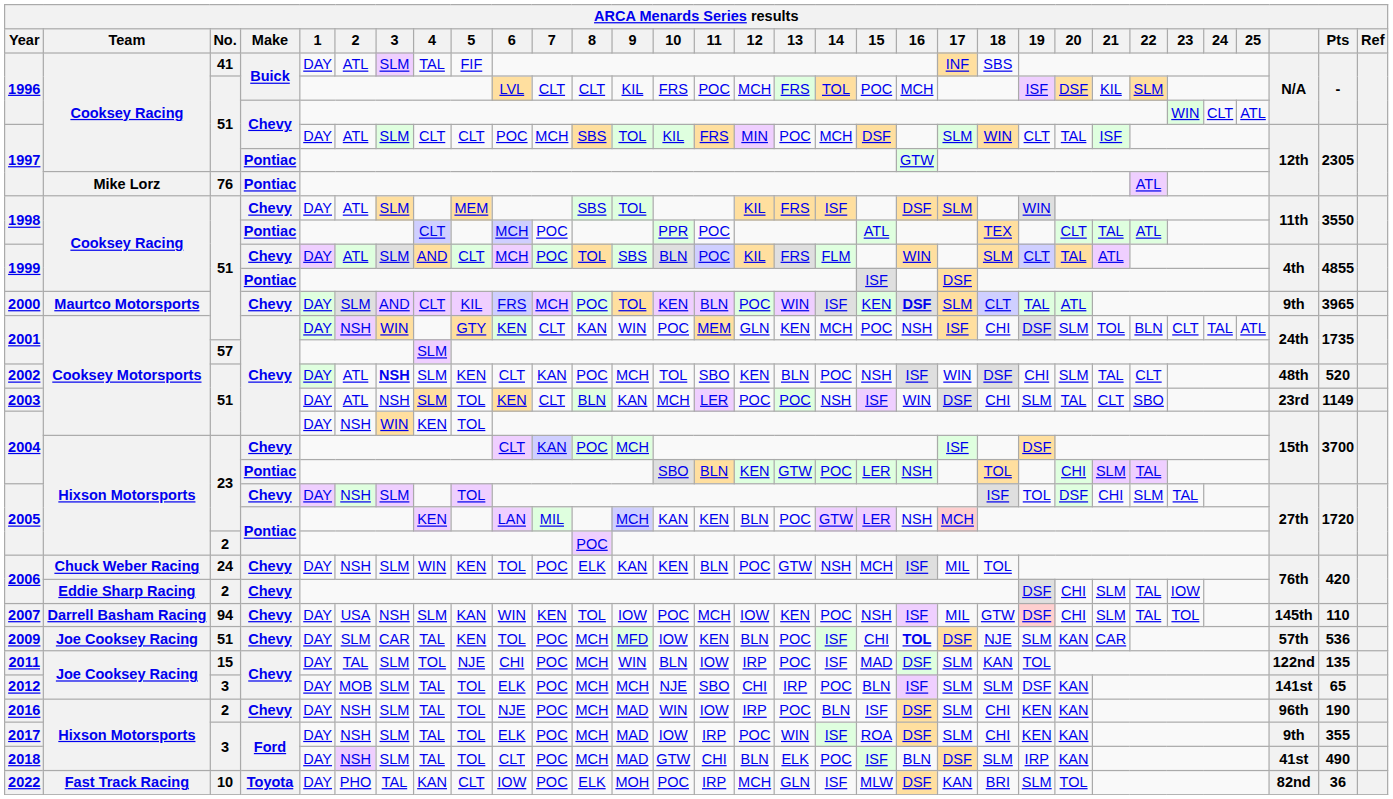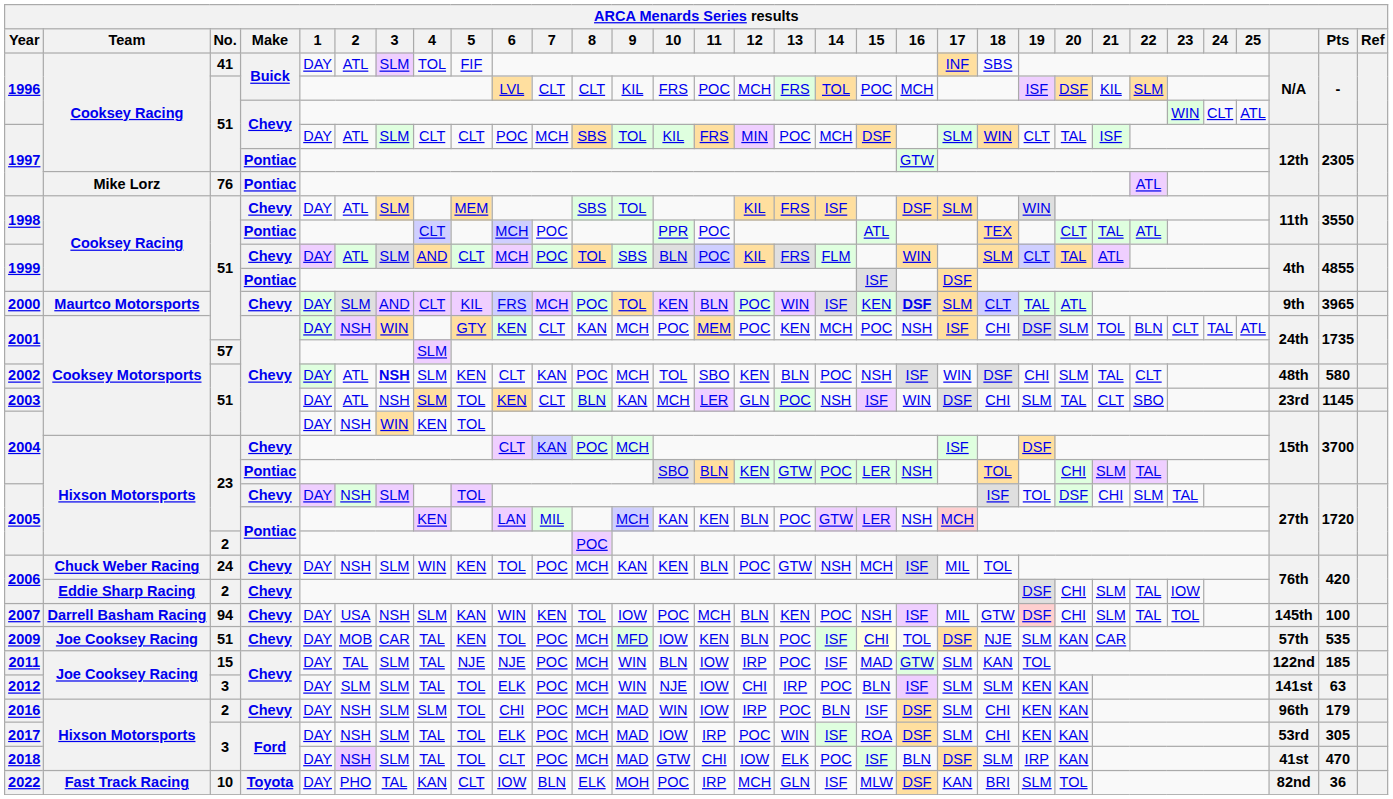1996 / 41 | 4: TAL -> TOL
2001 / 51 | 9: WIN -> MCH
2001 / 51 | 12: GLN -> POC
2002 | Pts: 520 -> 580
2003 | 12: POC -> GLN
2003 | Pts: 1149 -> 1145
2006 / 24 | 8: ELK -> MCH
2007 | 12: IOW -> BLN
2007 | Pts: 110 -> 100
2009 | 2: SLM -> MOB
2009 | 15: no background -> lightyellow background
2009 | 16: bold -> normal
2009 | Pts: 536 -> 535
2011 | 4: TOL -> TAL
2011 | 6: CHI -> NJE
2011 | 16: DSF -> GTW
2011 | Pts: 135 -> 185
2012 | 2: MOB -> SLM
2012 | 9: MCH -> WIN
2012 | 11: SBO -> IOW
2012 | 19: DSF -> KEN
2012 | Pts: 65 -> 63
2016 | 4: TAL -> SLM
2016 | 6: NJE -> CHI
2016 | Pts: 190 -> 179
2017 | column 30: 9th -> 53rd
2017 | Pts: 355 -> 305
2018 | 12: BLN -> IOW
2018 | Pts: 490 -> 470
2022 | 7: POC -> BLN
